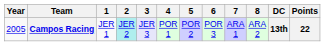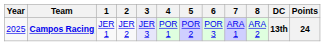Campos Racing | Year: 2005 -> 2025
Campos Racing | 2: paleturquoise background -> no background
Campos Racing | Points: 22 -> 24
